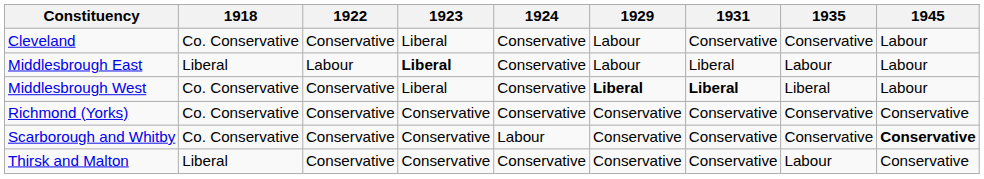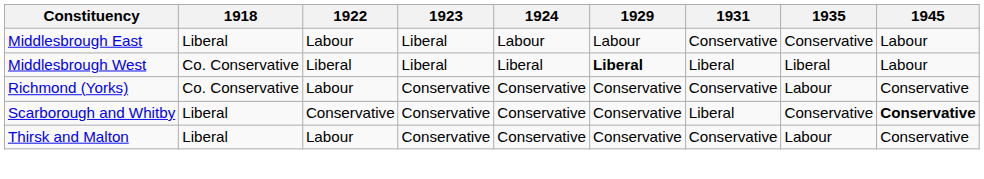- row: Cleveland | Co. Conservative | Conservative | Liberal | Conservative | Labour | Conservative | Conservative | Labour
Middlesbrough East | 1923: bold -> normal
Middlesbrough East | 1924: Conservative -> Labour
Middlesbrough East | 1931: Liberal -> Conservative
Middlesbrough East | 1935: Labour -> Conservative
Middlesbrough West | 1922: Conservative -> Liberal
Middlesbrough West | 1924: Conservative -> Liberal
Middlesbrough West | 1931: bold -> normal
Richmond (Yorks) | 1922: Conservative -> Labour
Richmond (Yorks) | 1935: Conservative -> Labour
Scarborough and Whitby | 1918: Co. Conservative -> Liberal
Scarborough and Whitby | 1924: Labour -> Conservative
Scarborough and Whitby | 1931: Conservative -> Liberal
Thirsk and Malton | 1922: Conservative -> Labour
